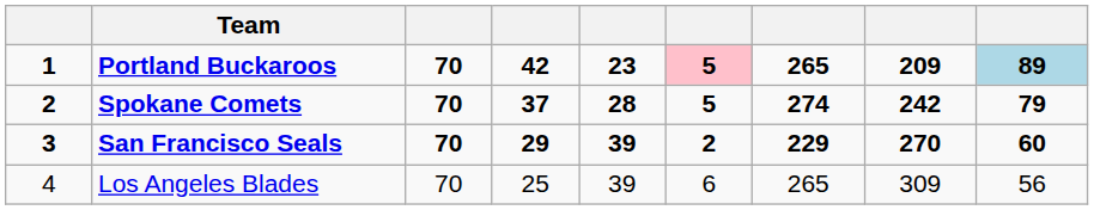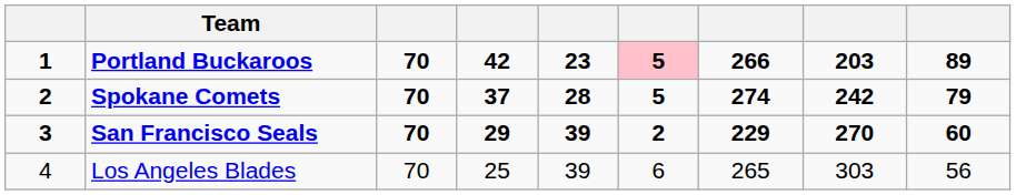Portland Buckaroos | column 7: 265 -> 266
Portland Buckaroos | column 8: 209 -> 203
Portland Buckaroos | column 9: lightblue background -> no background
Los Angeles Blades | column 8: 309 -> 303
